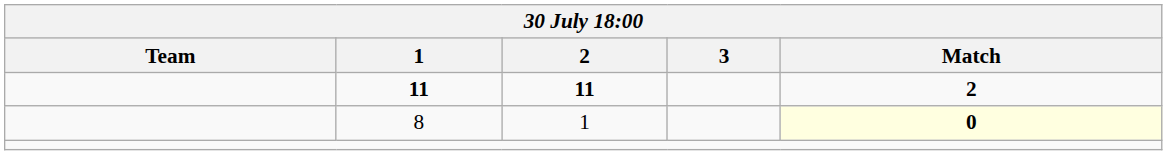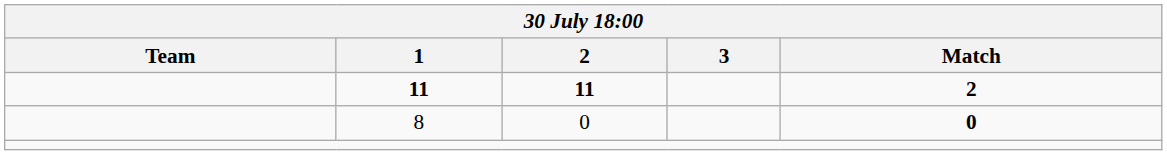8 | 2: 1 -> 0
8 | Match: lightyellow background -> no background
